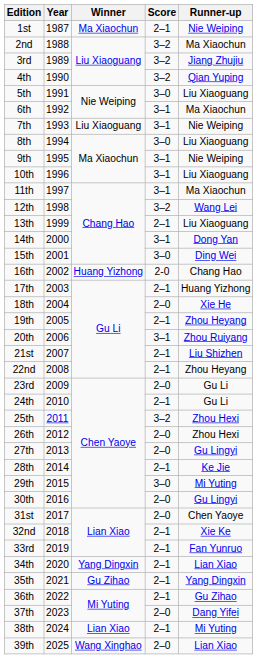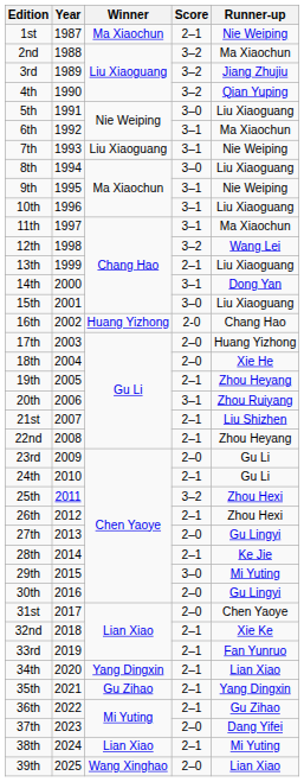15th | Runner-up: Ding Wei -> Liu Xiaoguang
17th | Score: 2–1 -> 2–0
26th | Score: 2–0 -> 2–1
